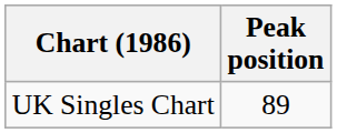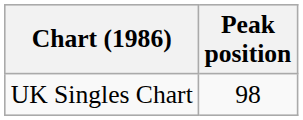UK Singles Chart | Peak position: 89 -> 98
